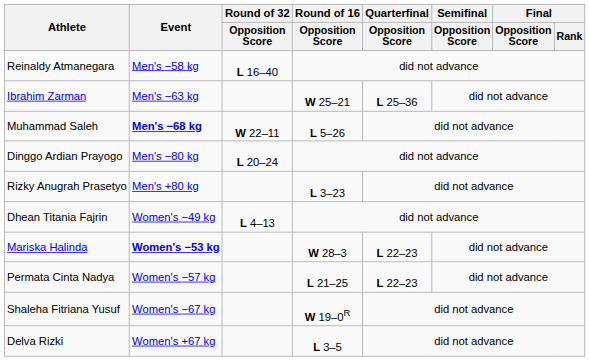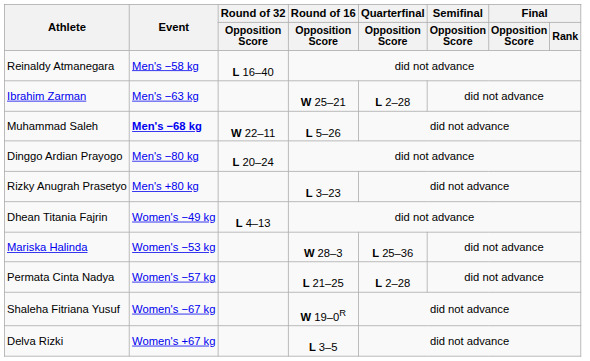Ibrahim Zarman | Quarterfinal / Opposition Score: L 25–36 -> L 2–28
Mariska Halinda | Event: bold -> normal
Mariska Halinda | Quarterfinal / Opposition Score: L 22–23 -> L 25–36
Permata Cinta Nadya | Quarterfinal / Opposition Score: L 22–23 -> L 2–28
